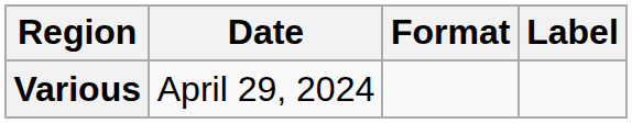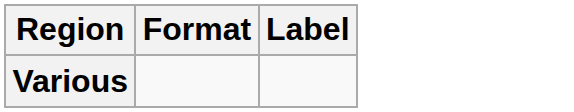- column: Date | April 29, 2024
